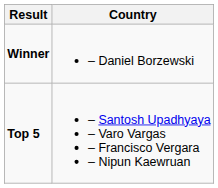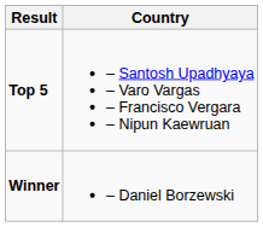rows swapped: Winner <-> Top 5
